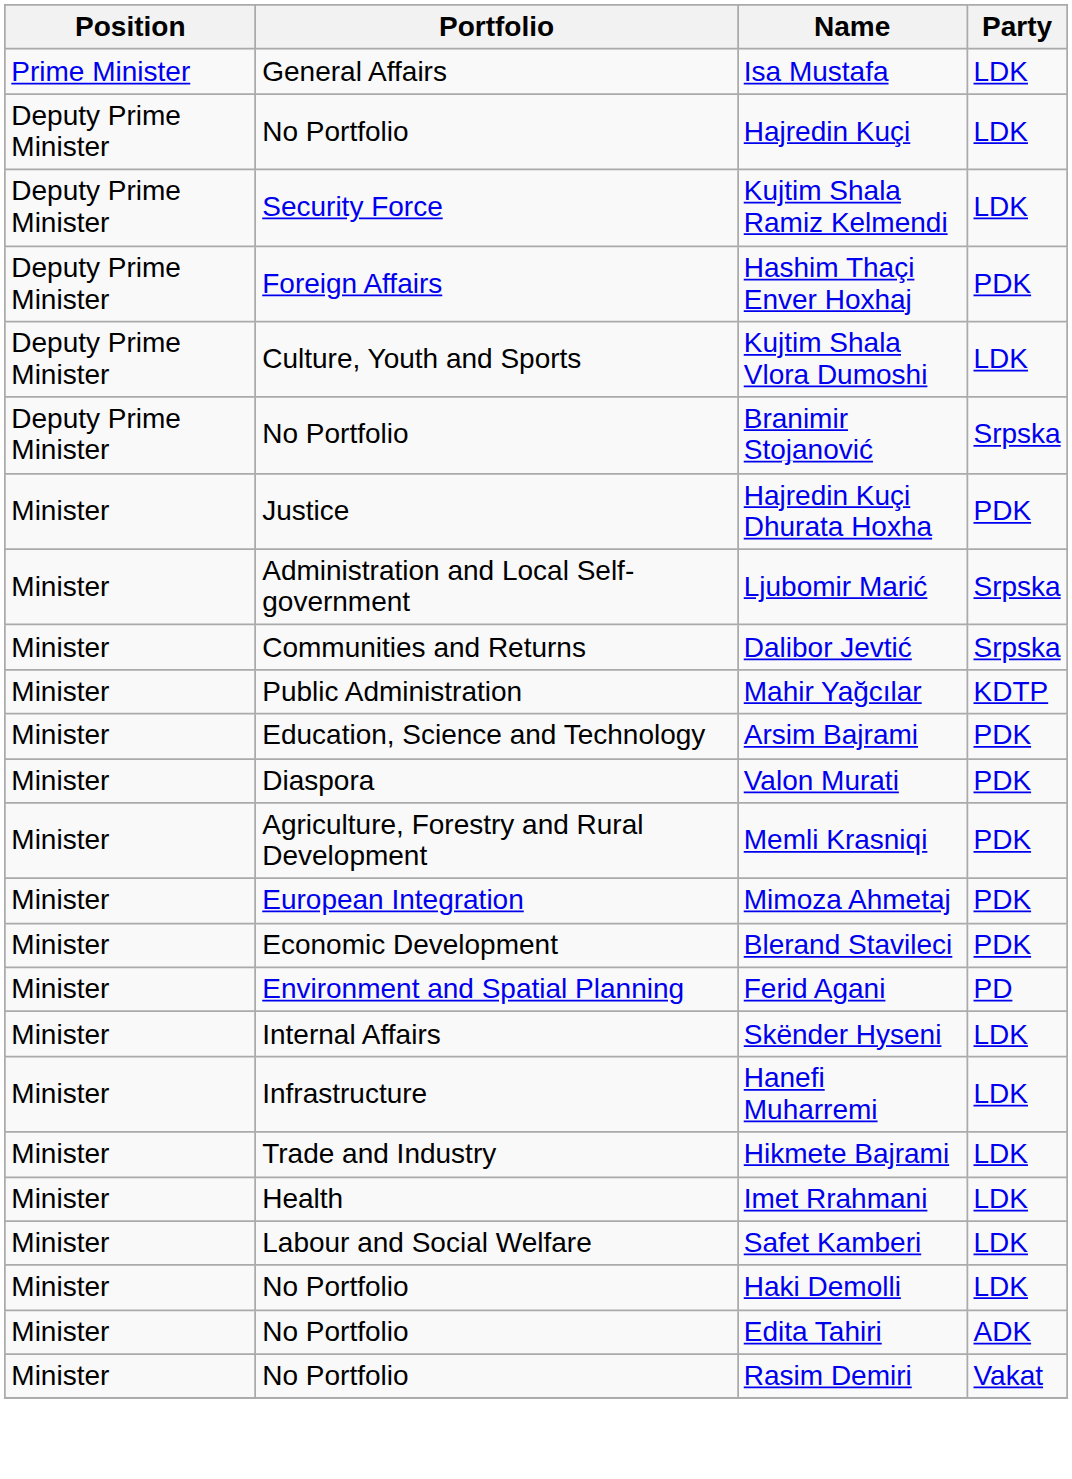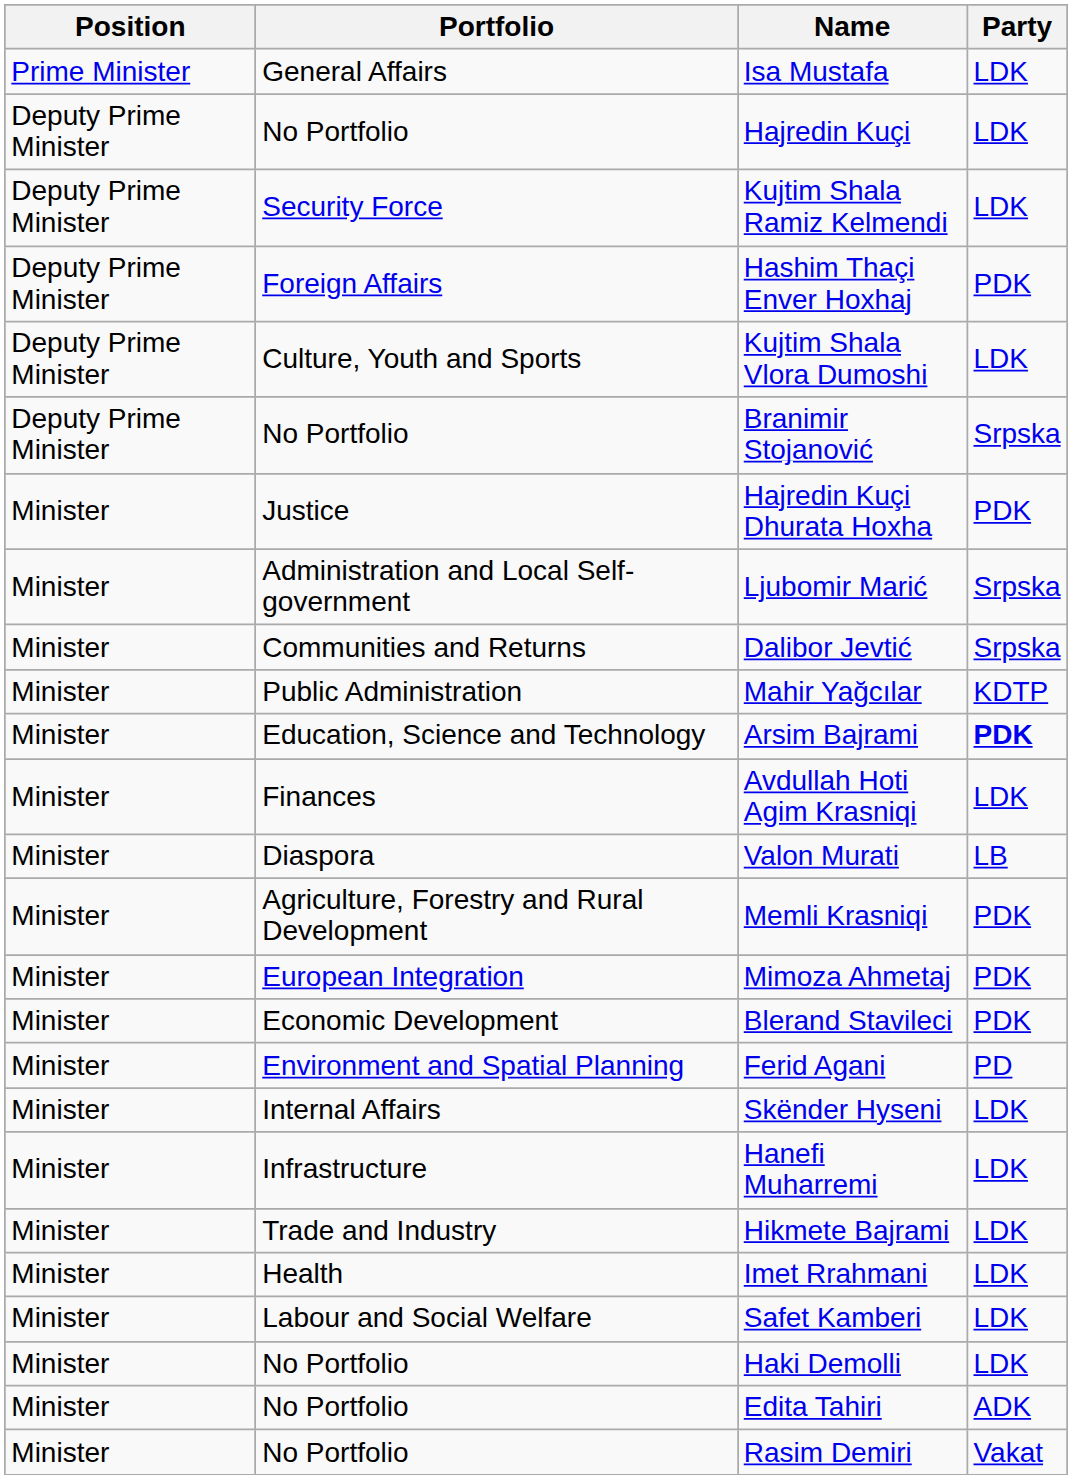Arsim Bajrami | Party: normal -> bold
+ row: Minister | Finances | Avdullah Hoti Agim Krasniqi | LDK
Valon Murati | Party: PDK -> LB
